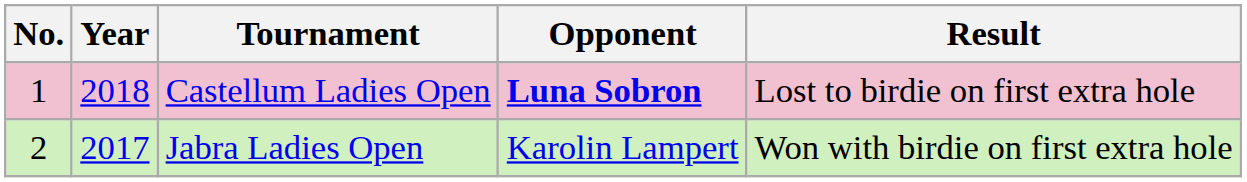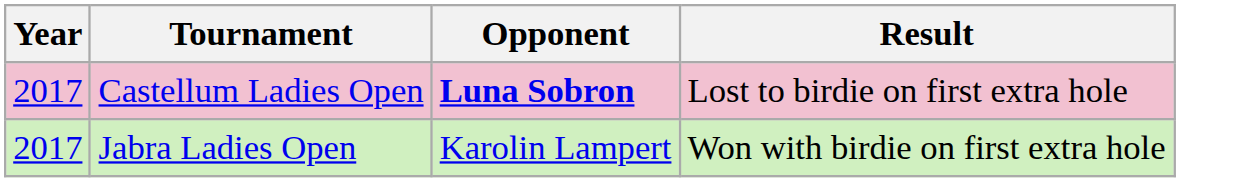- column: No. | 1 | 2
Castellum Ladies Open | Year: 2018 -> 2017
